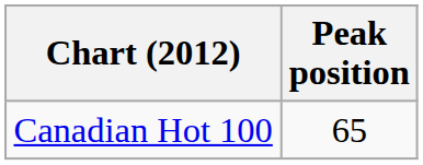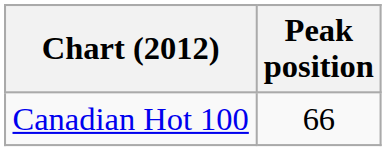Canadian Hot 100 | Peak position: 65 -> 66
